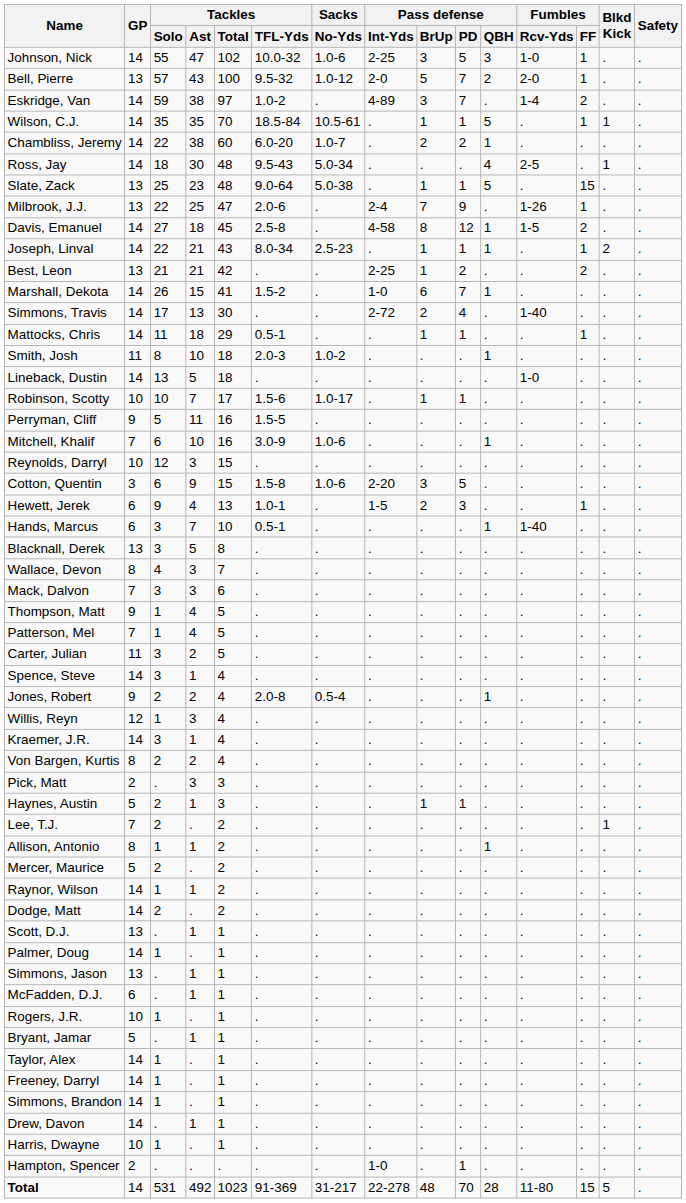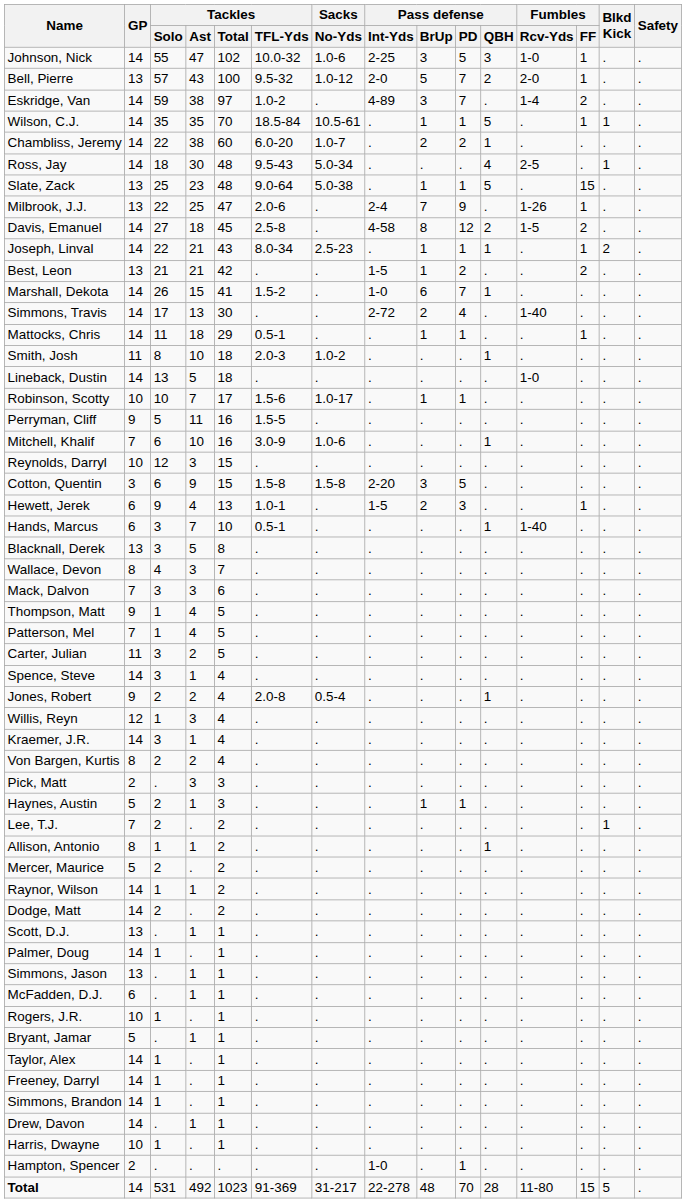Davis, Emanuel | Pass defense / QBH: 1 -> 2
Best, Leon | Pass defense / Int-Yds: 2-25 -> 1-5
Cotton, Quentin | Sacks / No-Yds: 1.0-6 -> 1.5-8
